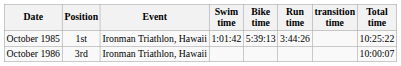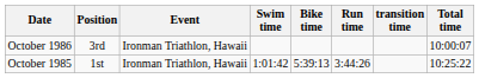rows swapped: October 1985 <-> October 1986
